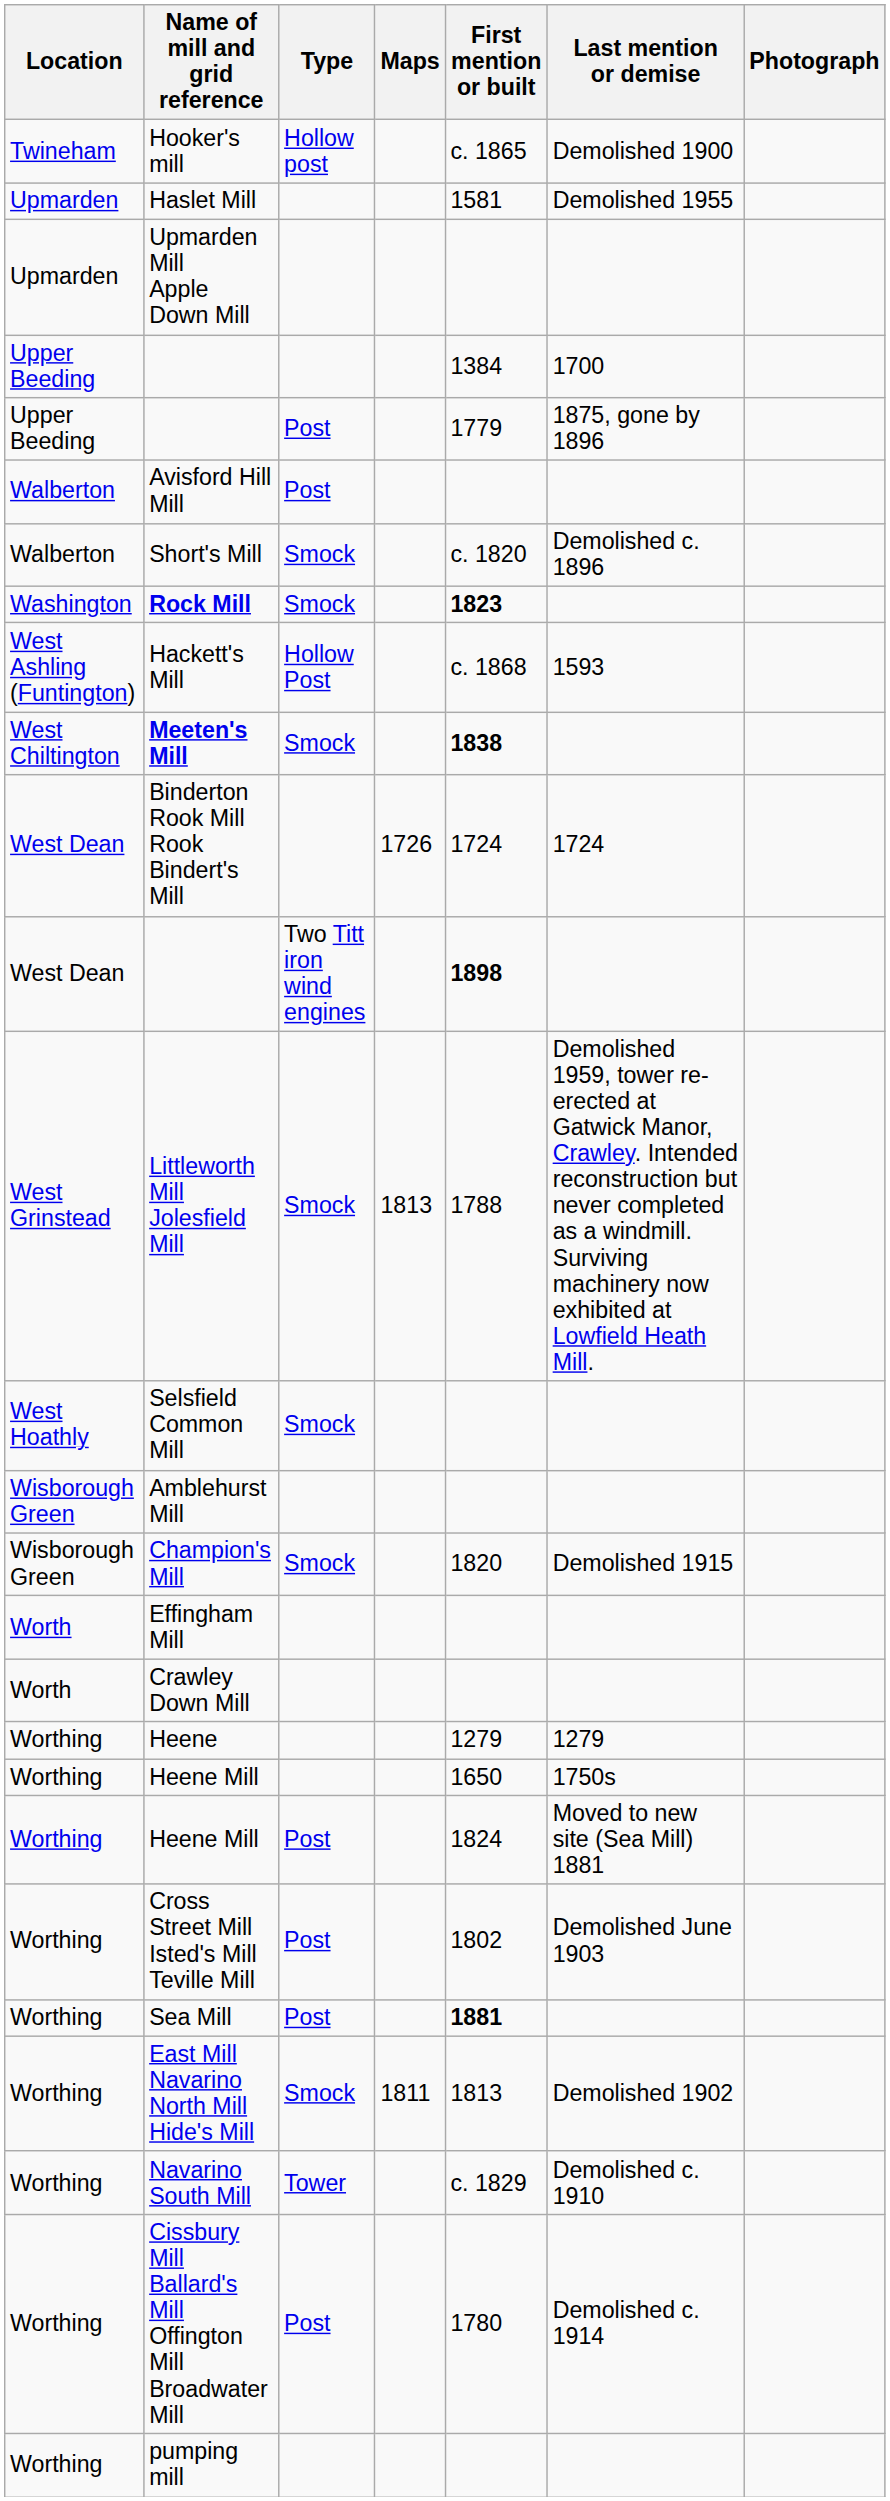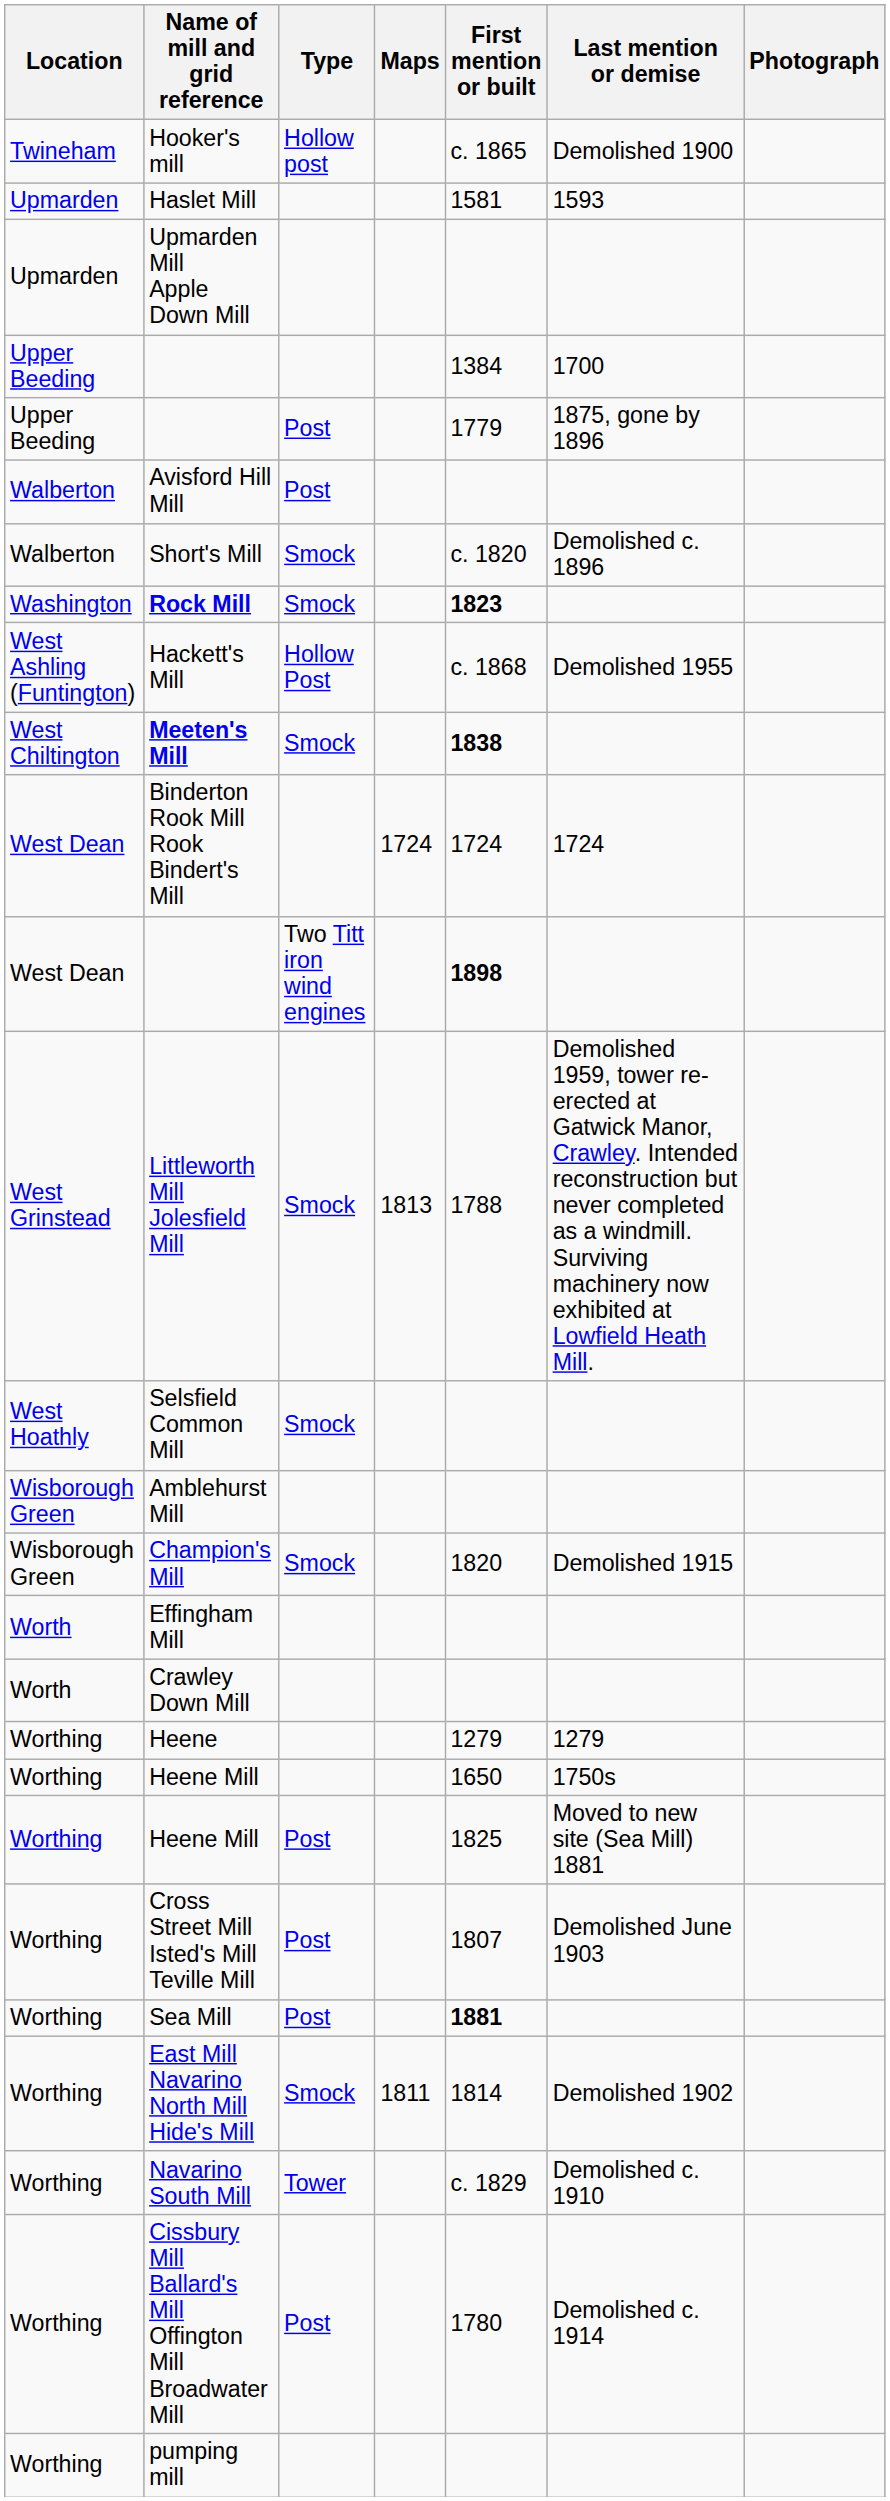Haslet Mill | Last mention or demise: Demolished 1955 -> 1593
Hackett's Mill | Last mention or demise: 1593 -> Demolished 1955
Binderton Rook Mill Rook Bindert's Mill | Maps: 1726 -> 1724
Heene Mill / Post | First mention or built: 1824 -> 1825
Cross Street Mill Isted's Mill Teville Mill | First mention or built: 1802 -> 1807
East Mill Navarino North Mill Hide's Mill | First mention or built: 1813 -> 1814
